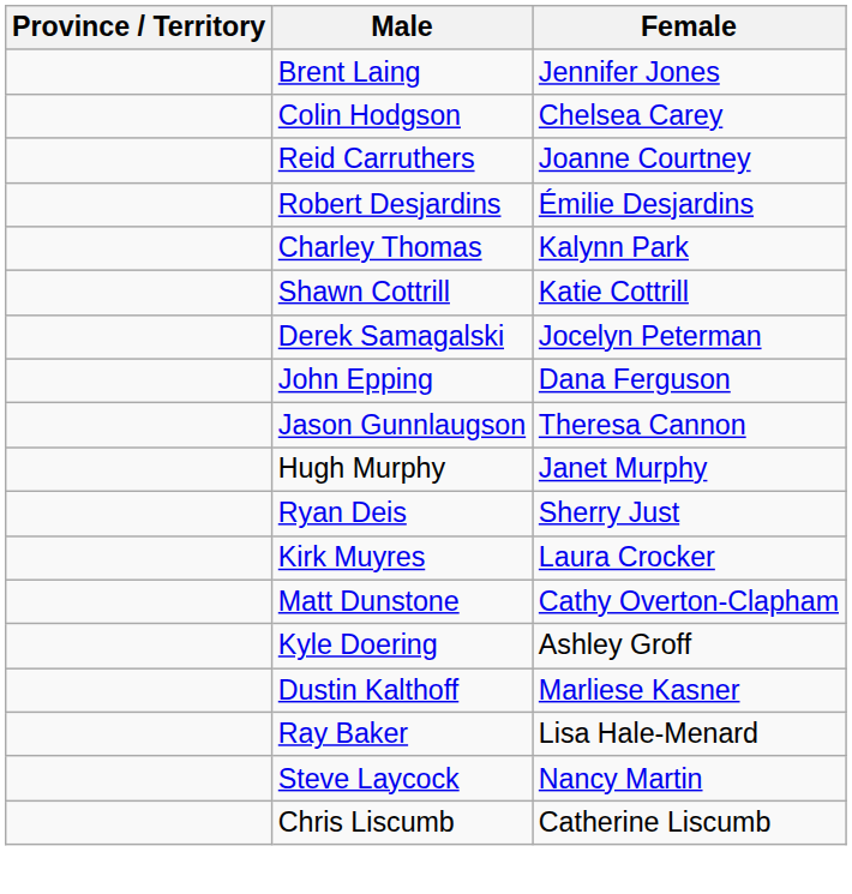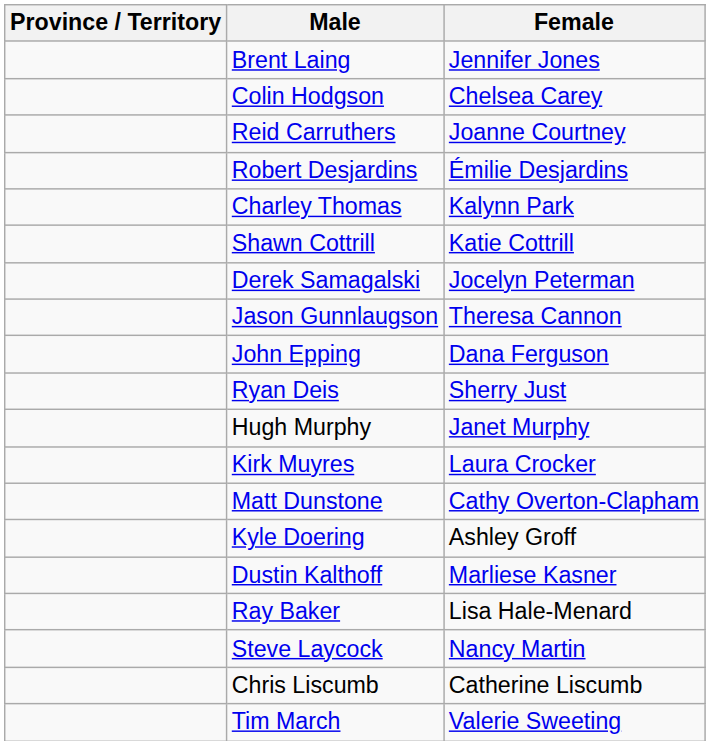rows swapped: John Epping <-> Jason Gunnlaugson
rows swapped: Hugh Murphy <-> Ryan Deis
+ row: Tim March | Valerie Sweeting
